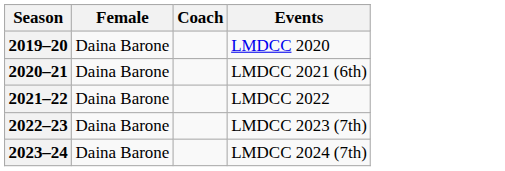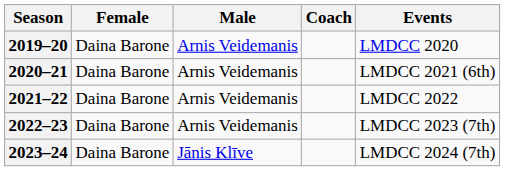+ column: Male | Arnis Veidemanis | Arnis Veidemanis | Arnis Veidemanis | Arnis Veidemanis | Jānis Klīve
